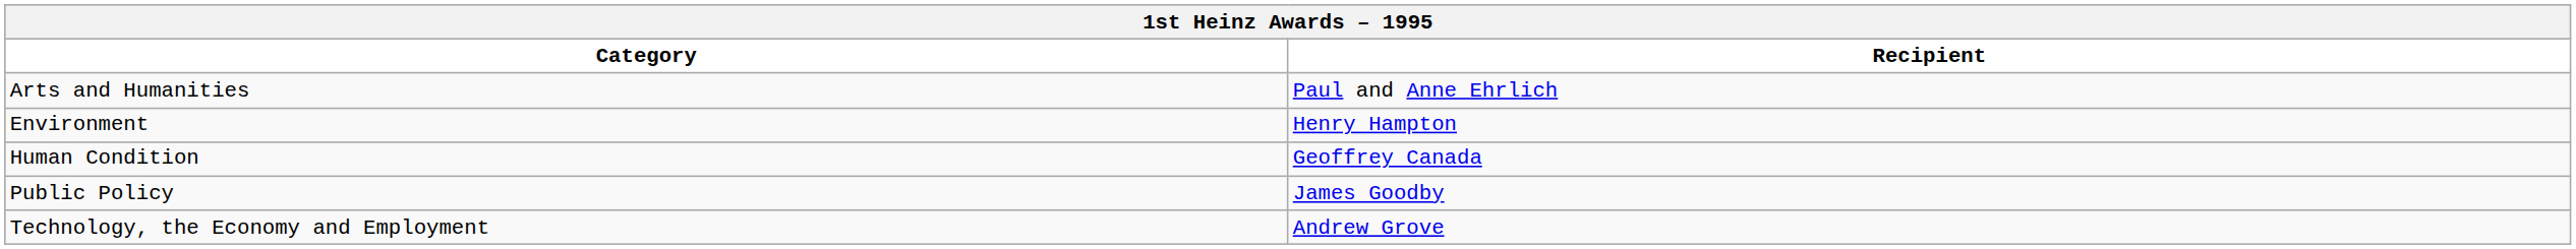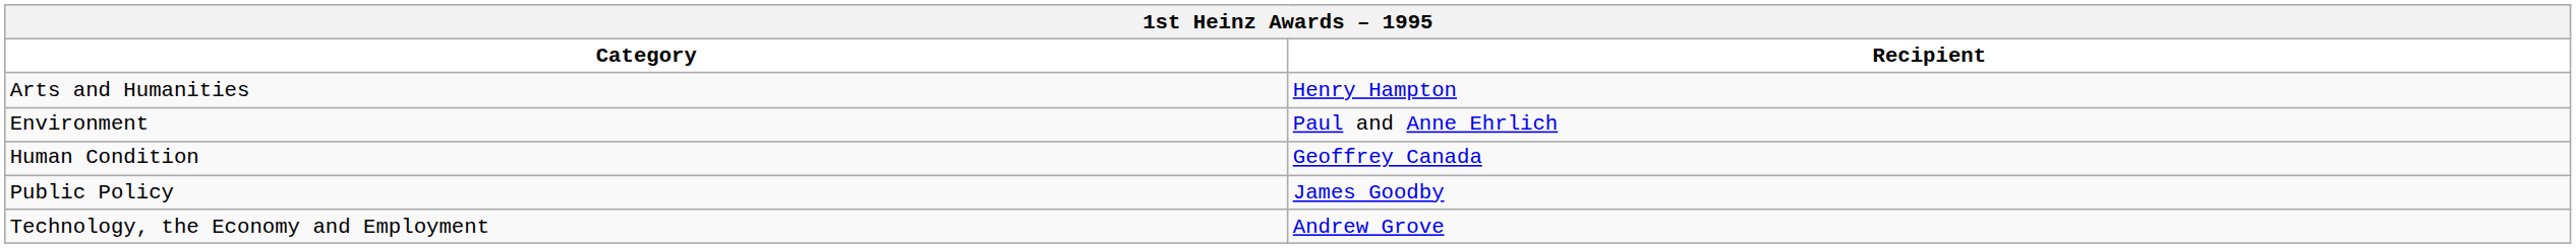Arts and Humanities | Recipient: Paul and Anne Ehrlich -> Henry Hampton
Environment | Recipient: Henry Hampton -> Paul and Anne Ehrlich
